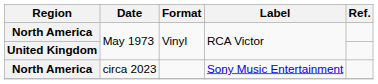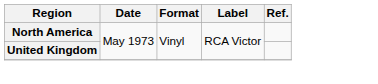- row: North America | circa 2023 | Sony Music Entertainment
